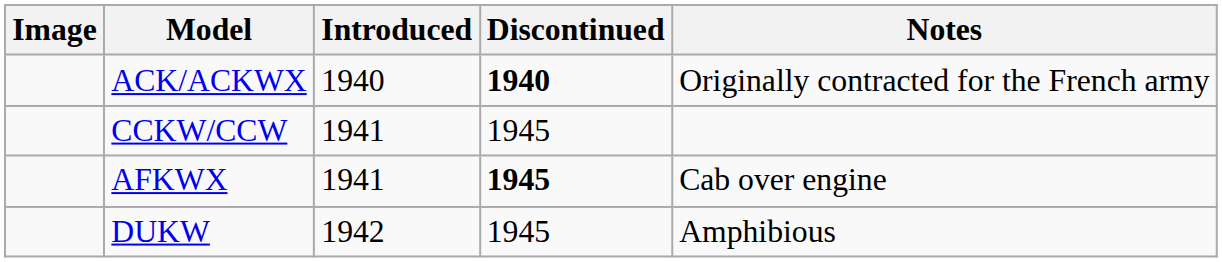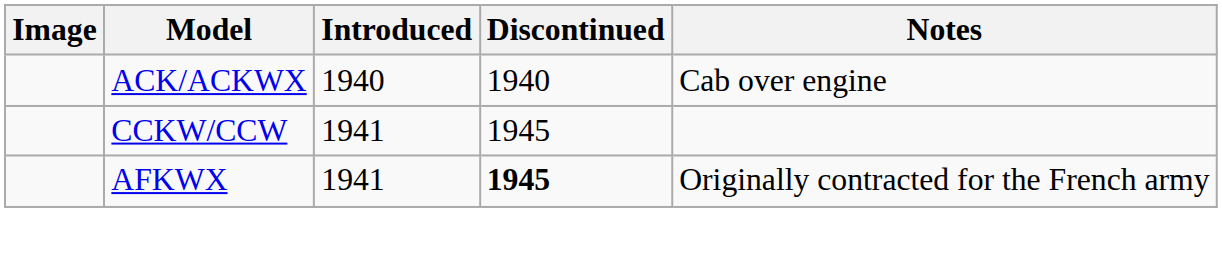ACK/ACKWX | Discontinued: bold -> normal
ACK/ACKWX | Notes: Originally contracted for the French army -> Cab over engine
AFKWX | Notes: Cab over engine -> Originally contracted for the French army
- row: DUKW | 1942 | 1945 | Amphibious
